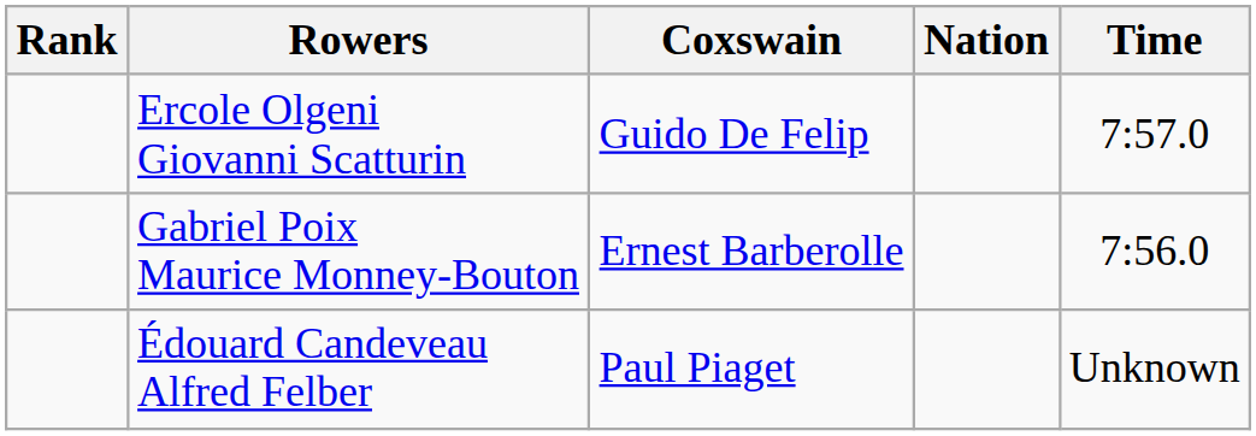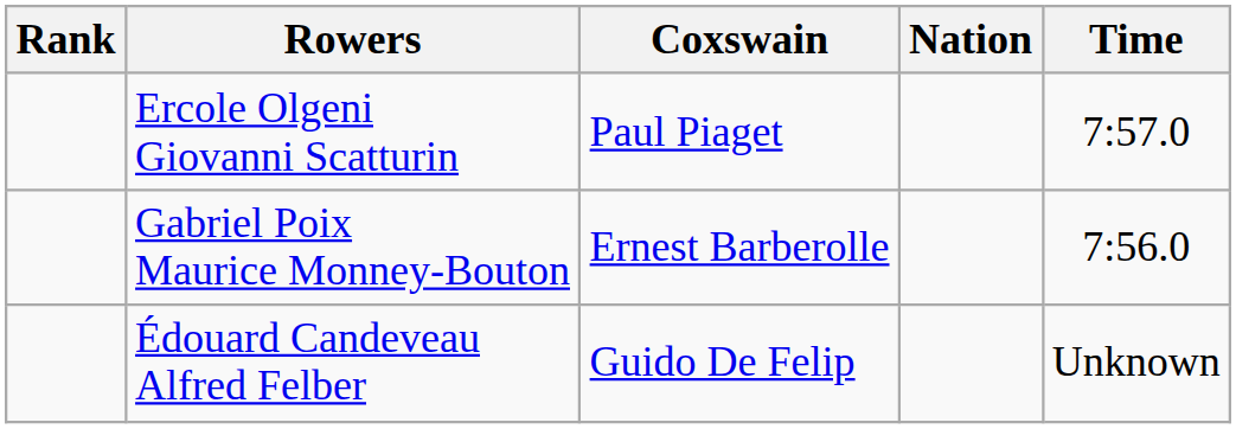Ercole Olgeni Giovanni Scatturin | Coxswain: Guido De Felip -> Paul Piaget
Édouard Candeveau Alfred Felber | Coxswain: Paul Piaget -> Guido De Felip
